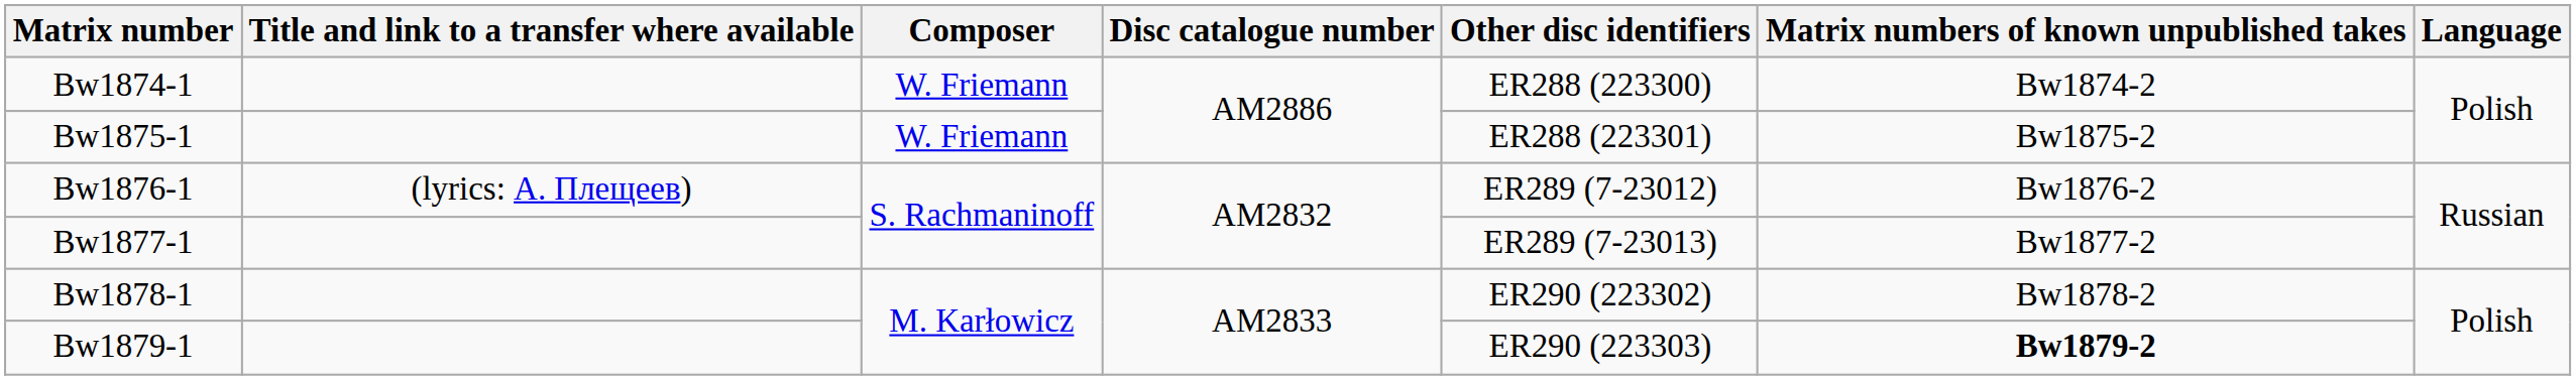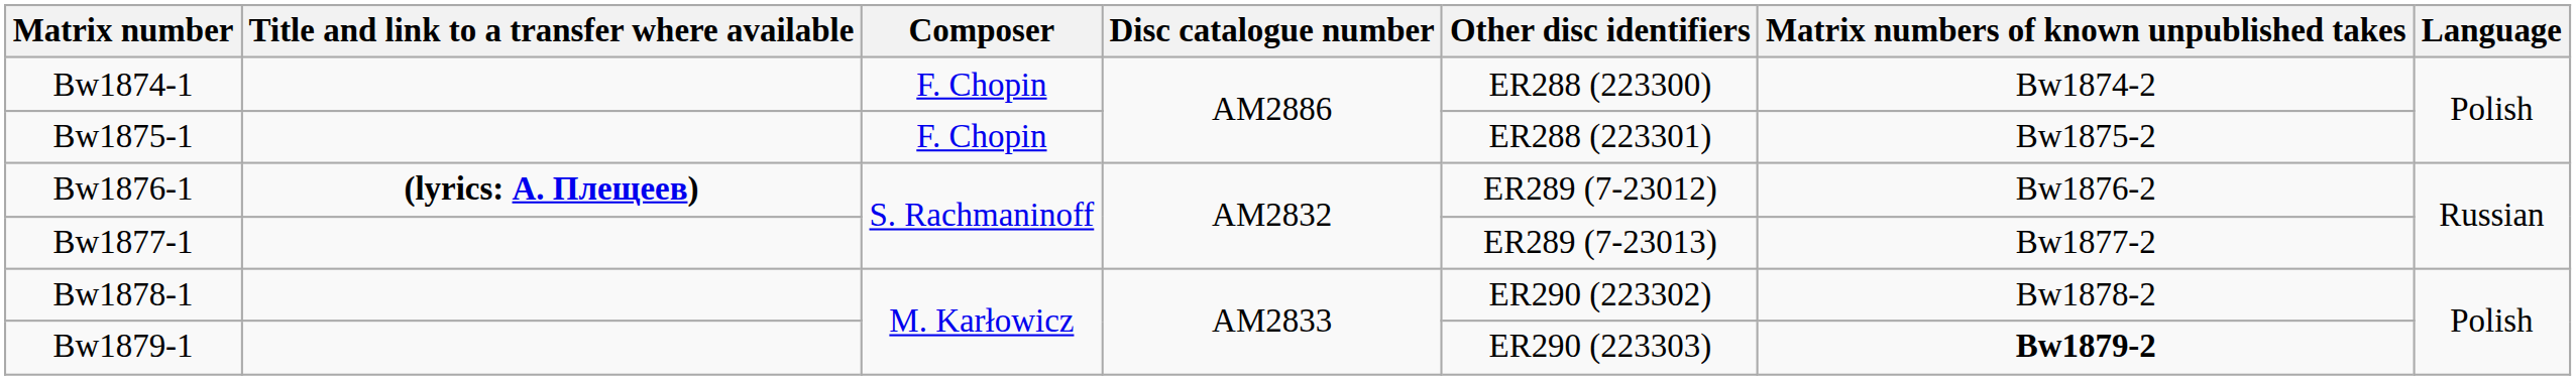Bw1874-1 | Composer: W. Friemann -> F. Chopin
Bw1875-1 | Composer: W. Friemann -> F. Chopin
Bw1876-1 | Title and link to a transfer where available: normal -> bold
